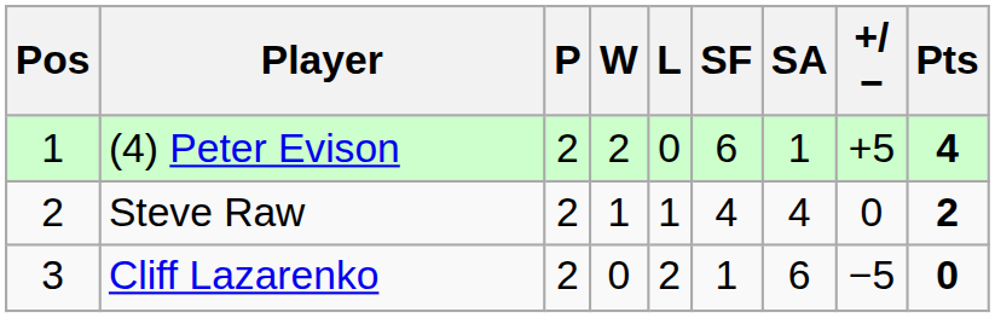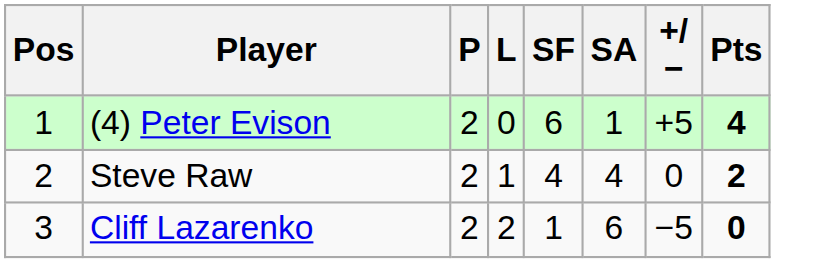- column: W | 2 | 1 | 0
